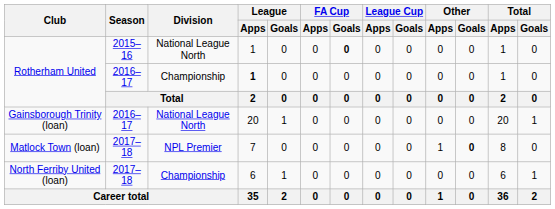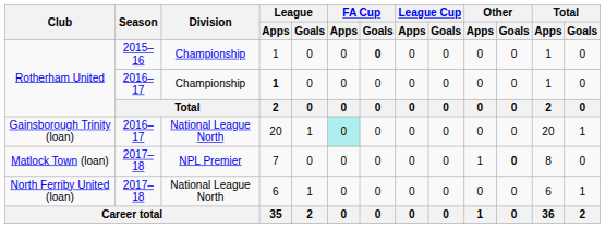Rotherham United / 2015–16 | Division: National League North -> Championship
Gainsborough Trinity (loan) | FA Cup / Apps: no background -> paleturquoise background
North Ferriby United (loan) | Division: Championship -> National League North
